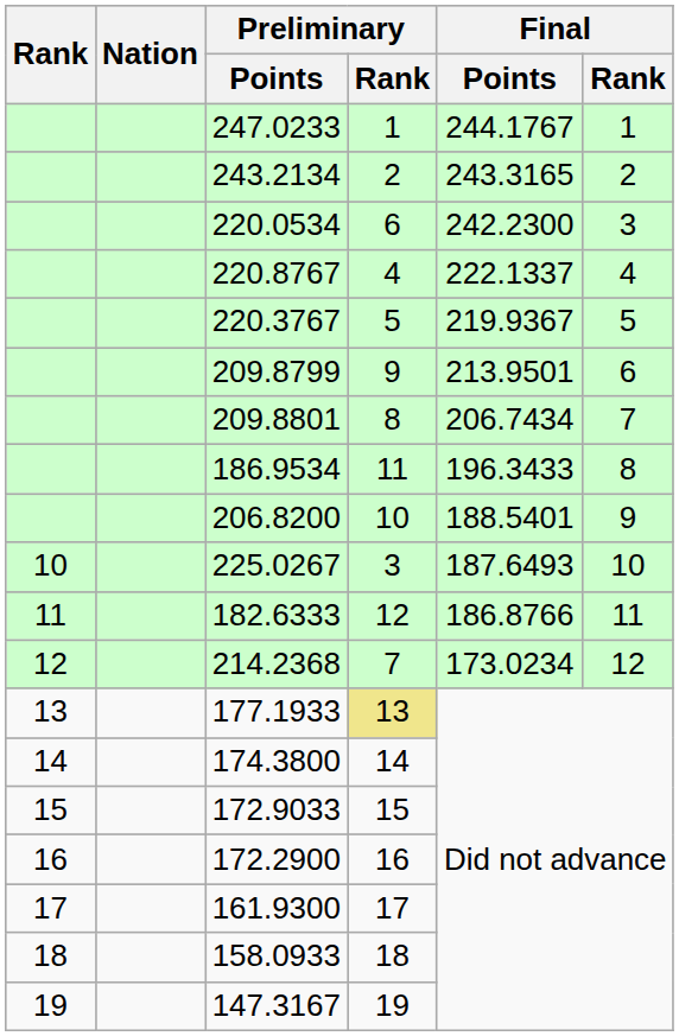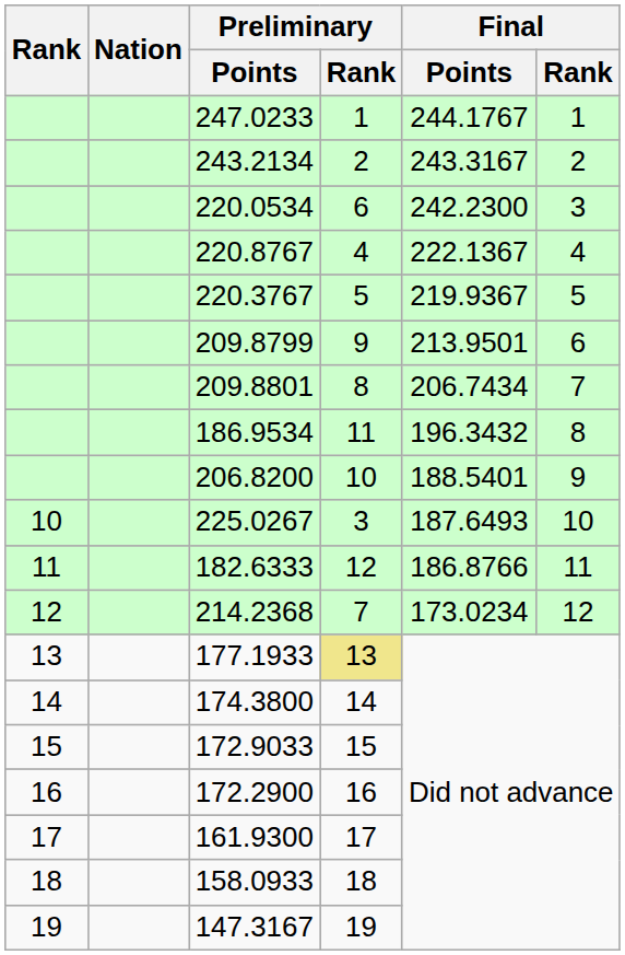243.2134 | Final / Points: 243.3165 -> 243.3167
220.8767 | Final / Points: 222.1337 -> 222.1367
186.9534 | Final / Points: 196.3433 -> 196.3432
